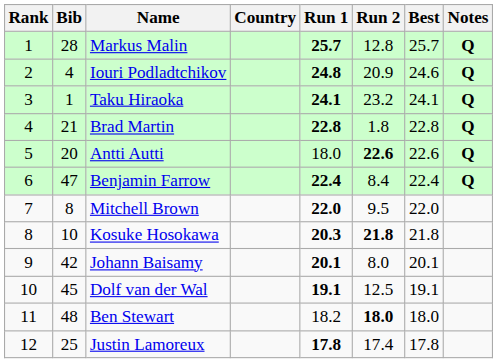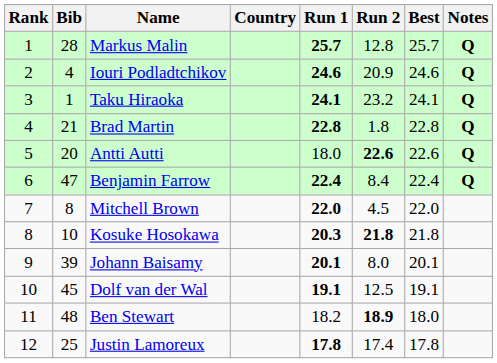Iouri Podladtchikov | Run 1: 24.8 -> 24.6
Mitchell Brown | Run 2: 9.5 -> 4.5
Johann Baisamy | Bib: 42 -> 39
Ben Stewart | Run 2: 18.0 -> 18.9
